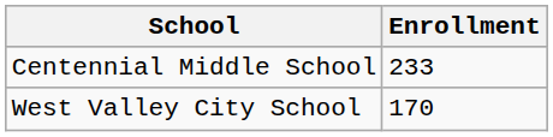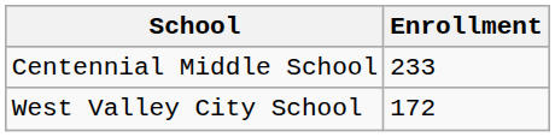West Valley City School | Enrollment: 170 -> 172
